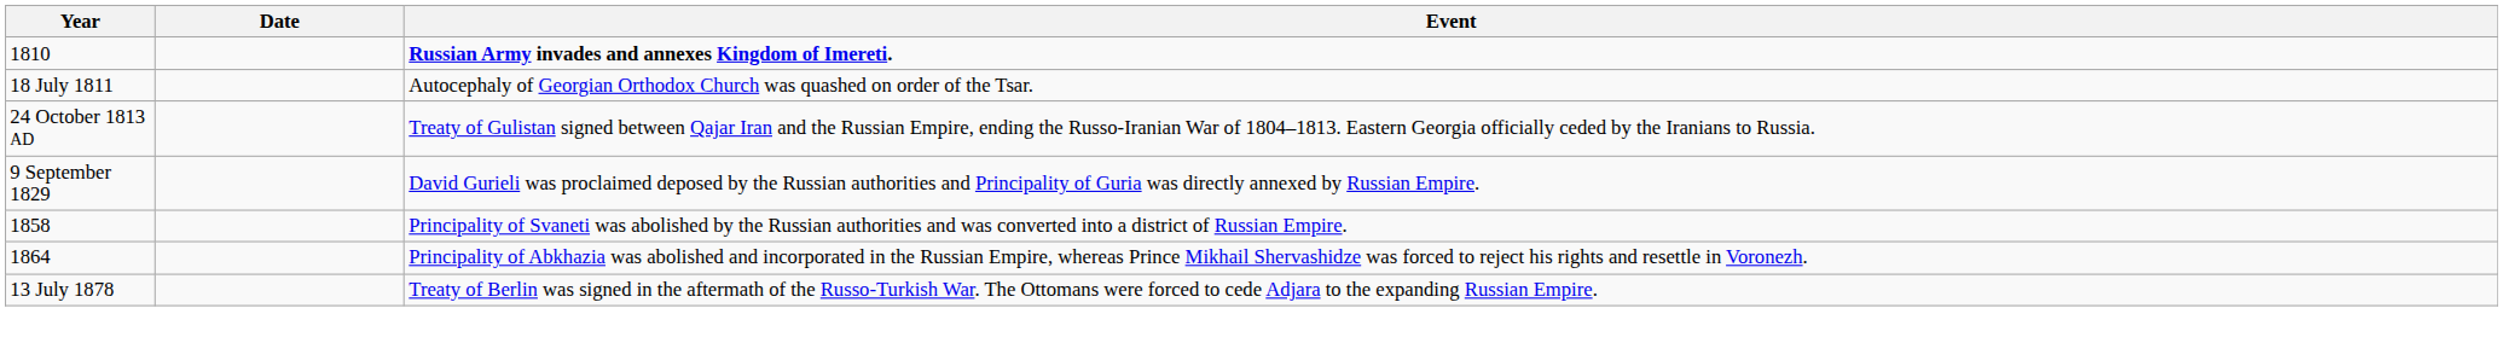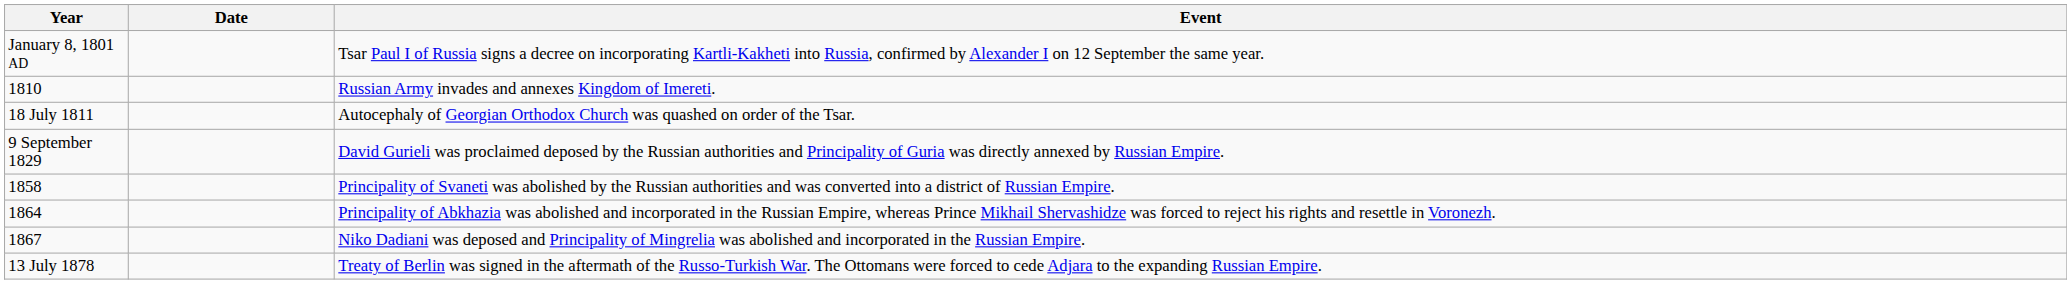+ row: January 8, 1801 AD | Tsar Paul I of Russia signs a decree on incorporating Kartli-Kakheti into Russia, confirmed by Alexander I on 12 September the same year.
1810 | Event: bold -> normal
- row: 24 October 1813 AD | Treaty of Gulistan signed between Qajar Iran and the Russian Empire, ending the Russo-Iranian War of 1804–1813. Eastern Georgia officially ceded by the Iranians to Russia.
+ row: 1867 | Niko Dadiani was deposed and Principality of Mingrelia was abolished and incorporated in the Russian Empire.
